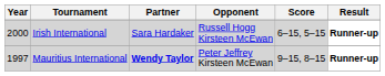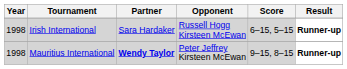Irish International | Year: 2000 -> 1998
Mauritius International | Year: 1997 -> 1998
